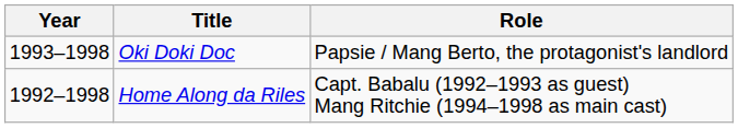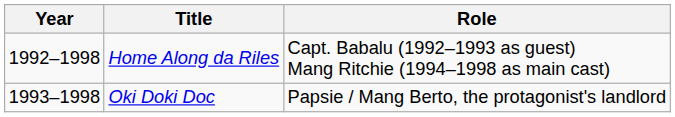rows swapped: Home Along da Riles <-> Oki Doki Doc
